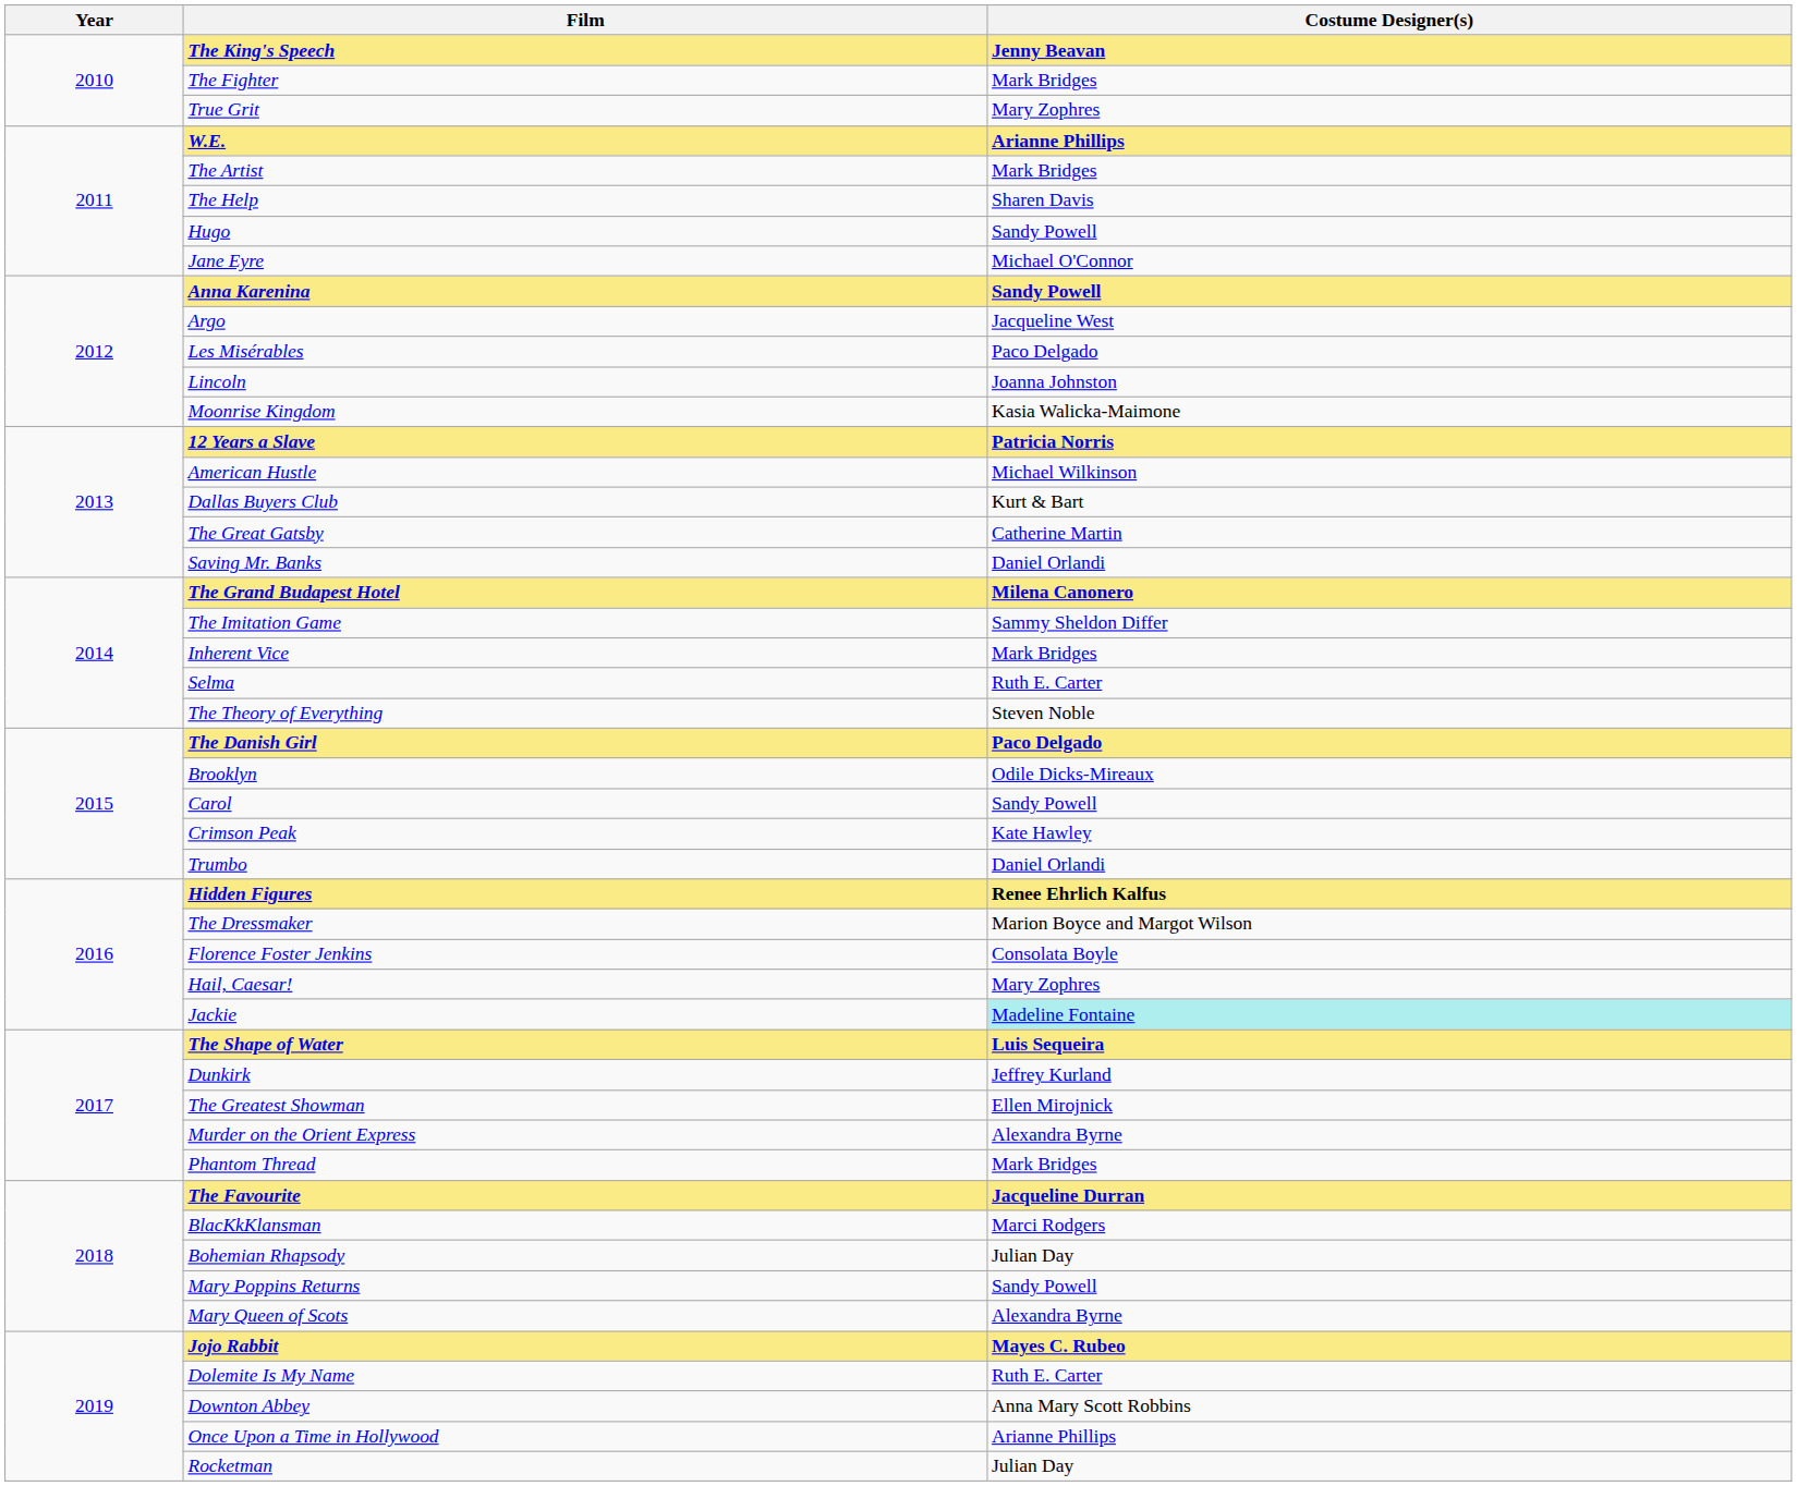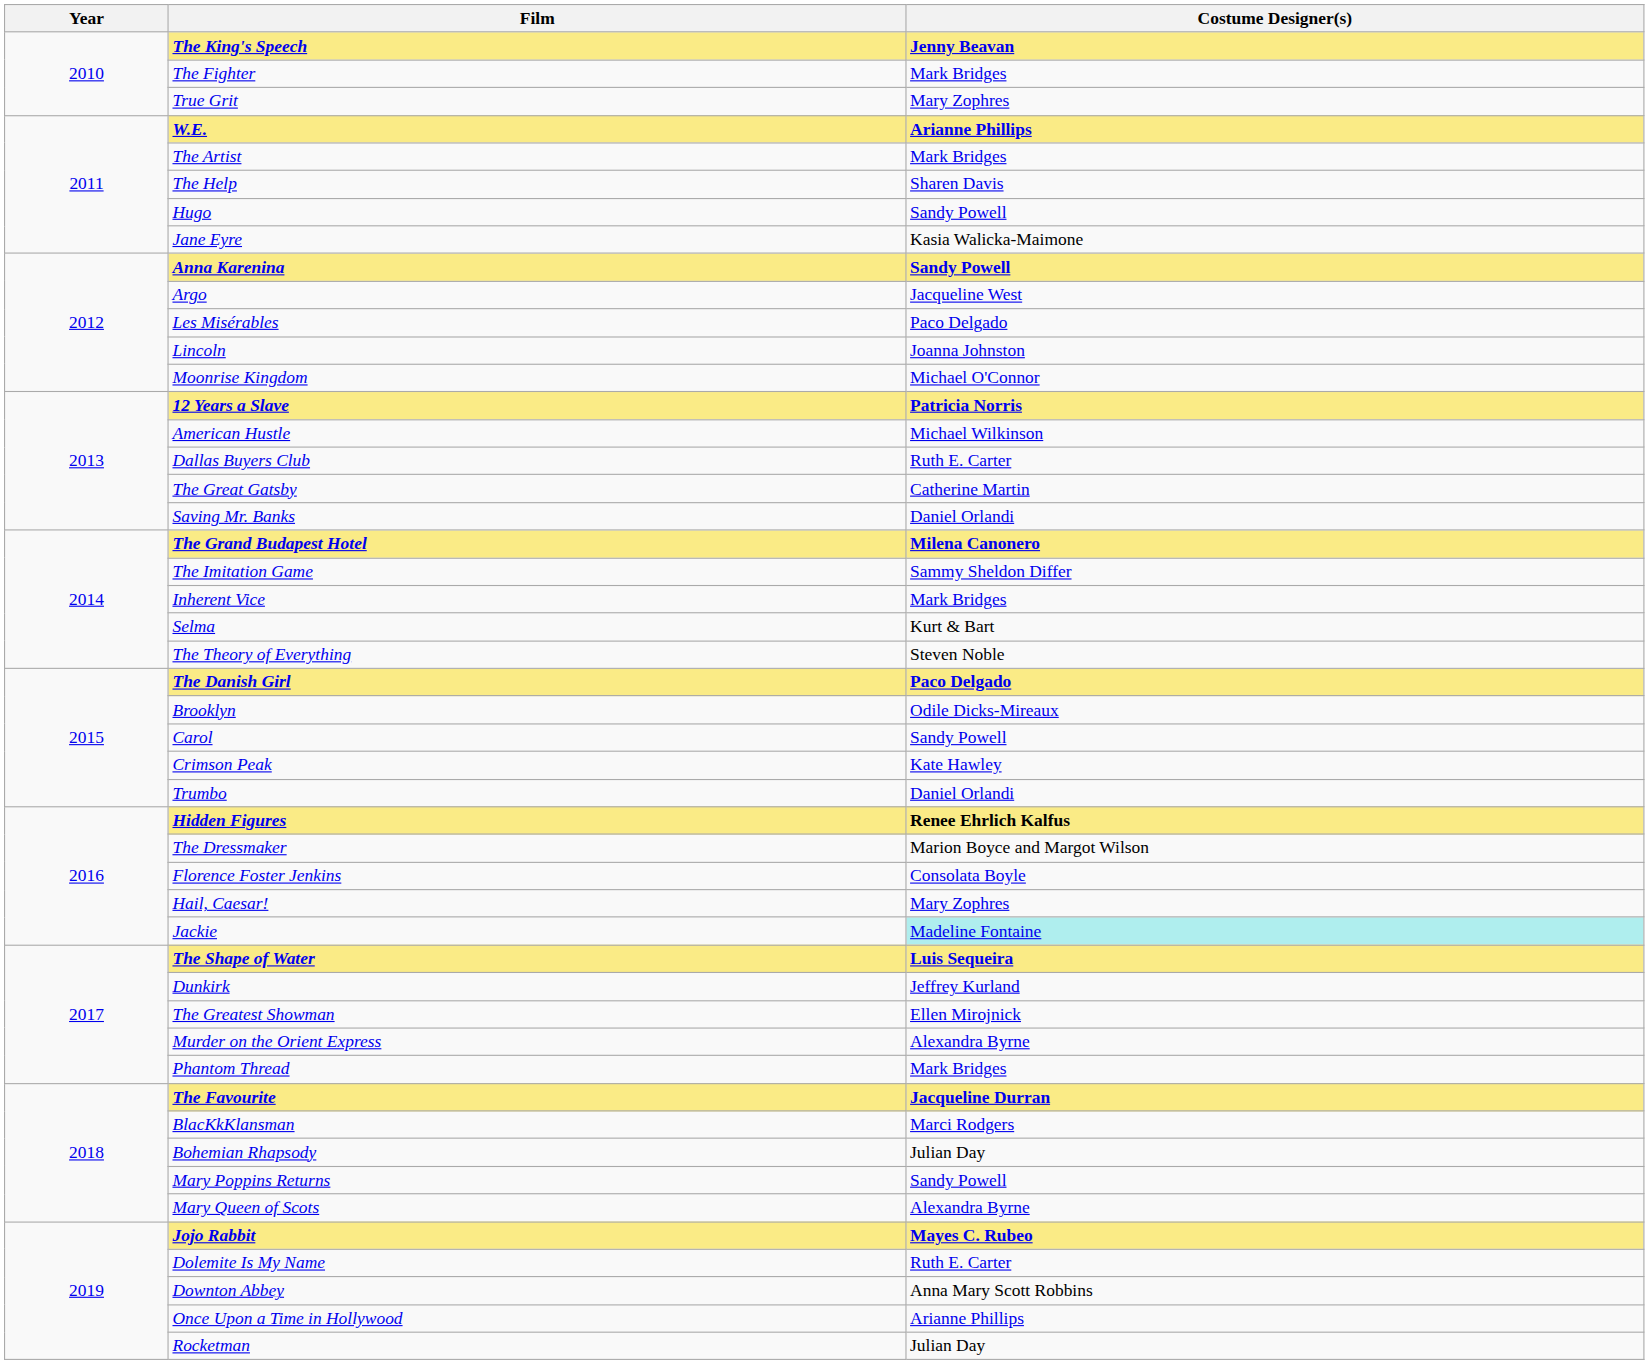Jane Eyre | Costume Designer(s): Michael O'Connor -> Kasia Walicka-Maimone
Moonrise Kingdom | Costume Designer(s): Kasia Walicka-Maimone -> Michael O'Connor
Dallas Buyers Club | Costume Designer(s): Kurt & Bart -> Ruth E. Carter
Selma | Costume Designer(s): Ruth E. Carter -> Kurt & Bart
